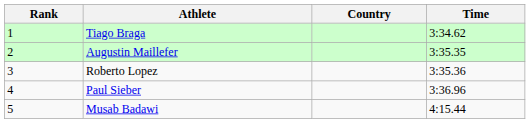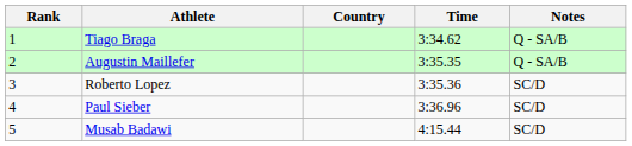+ column: Notes | Q - SA/B | Q - SA/B | SC/D | SC/D | SC/D
